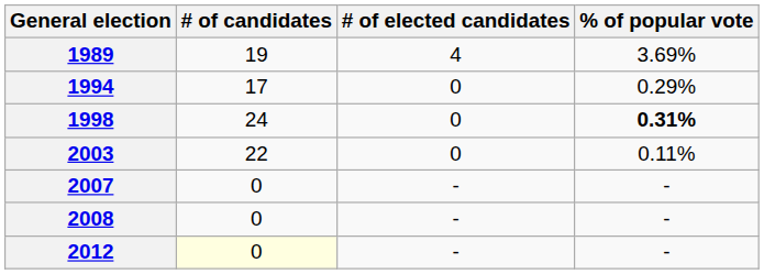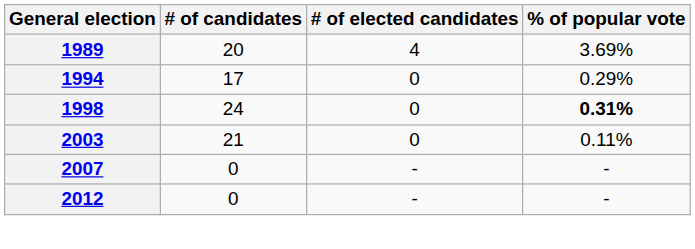1989 | # of candidates: 19 -> 20
2003 | # of candidates: 22 -> 21
- row: 2008 | 0 | - | -
2012 | # of candidates: lightyellow background -> no background
